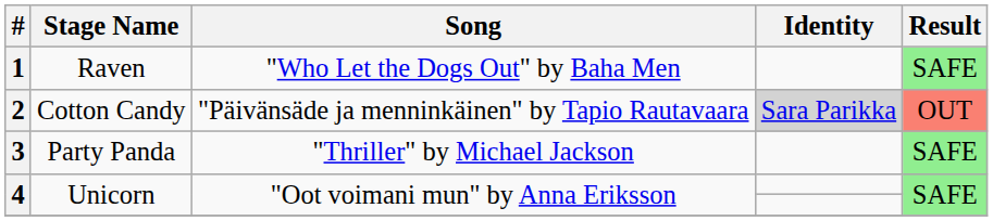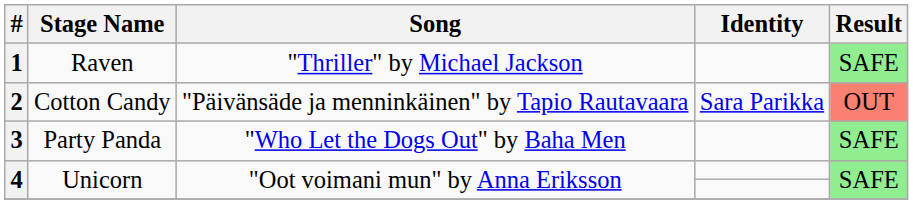1 | Song: "Who Let the Dogs Out" by Baha Men -> "Thriller" by Michael Jackson
2 | Identity: lightgrey background -> no background
3 | Song: "Thriller" by Michael Jackson -> "Who Let the Dogs Out" by Baha Men
